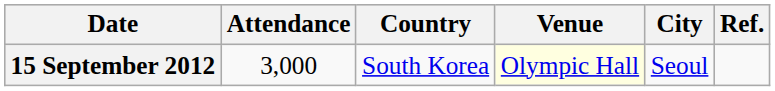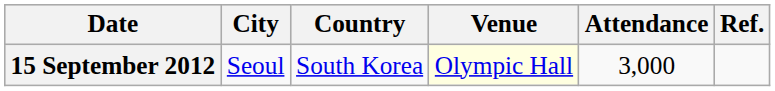columns swapped: City <-> Attendance
